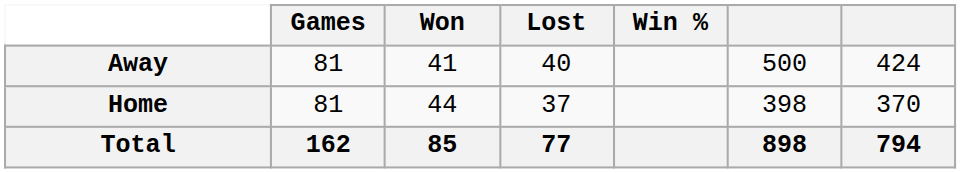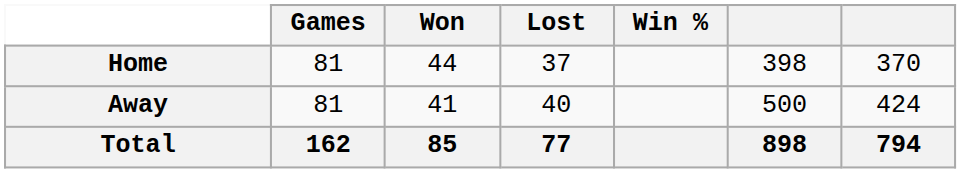rows swapped: Home <-> Away
